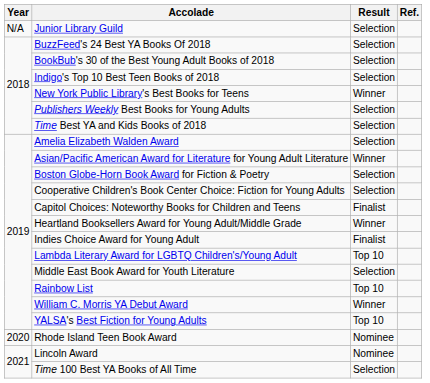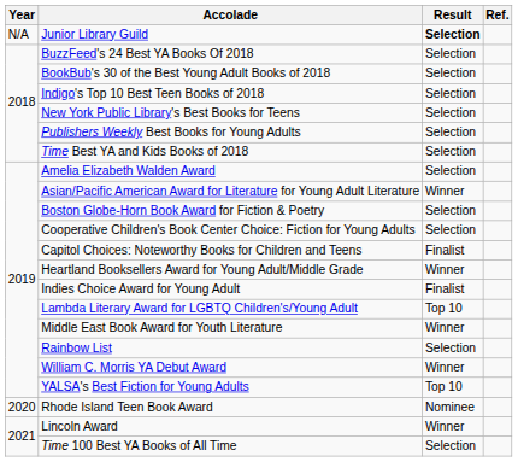Junior Library Guild | Result: normal -> bold
New York Public Library's Best Books for Teens | Result: Winner -> Selection
Middle East Book Award for Youth Literature | Result: Selection -> Winner
Rainbow List | Result: Top 10 -> Selection
Lincoln Award | Result: Nominee -> Winner
